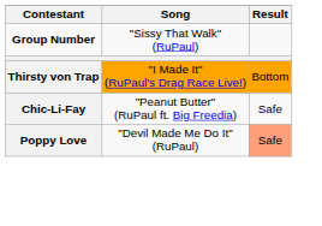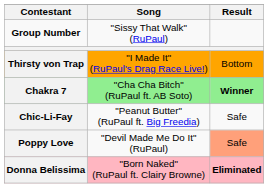+ row: Chakra 7 | "Cha Cha Bitch" (RuPaul ft. AB Soto) | Winner
+ row: Donna Belissima | "Born Naked" (RuPaul ft. Clairy Browne) | Eliminated
